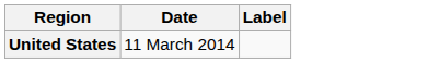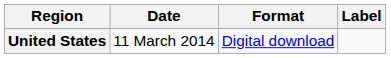+ column: Format | Digital download
